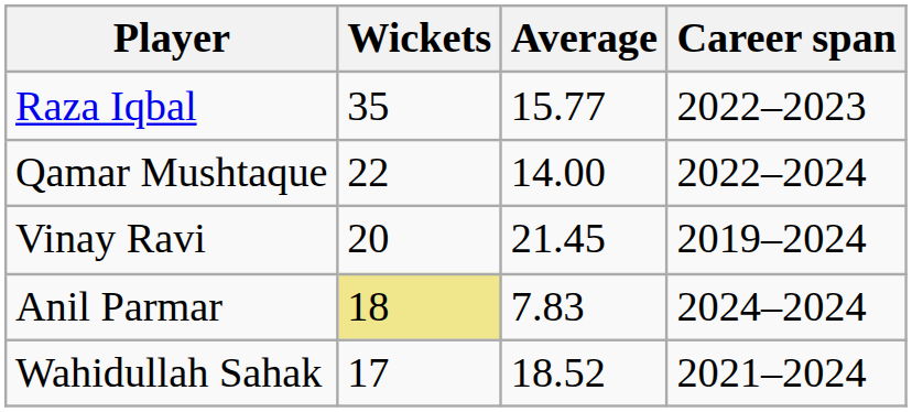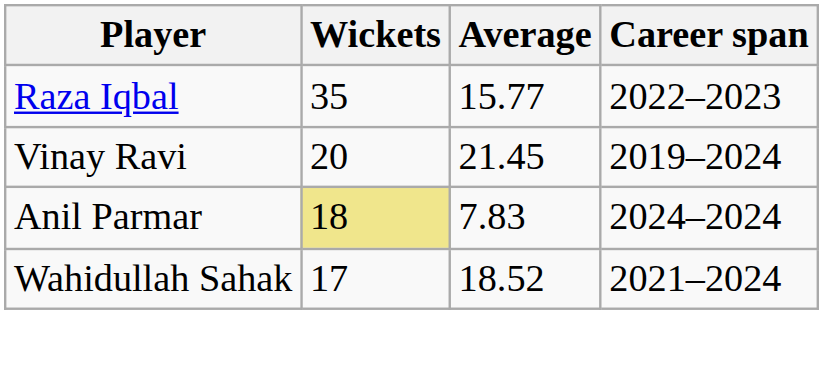- row: Qamar Mushtaque | 22 | 14.00 | 2022–2024
